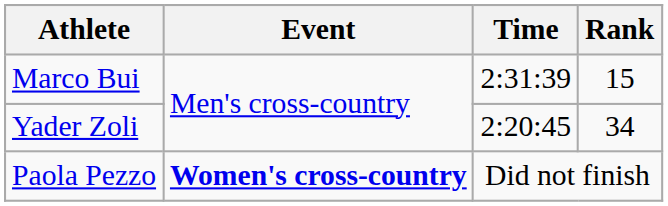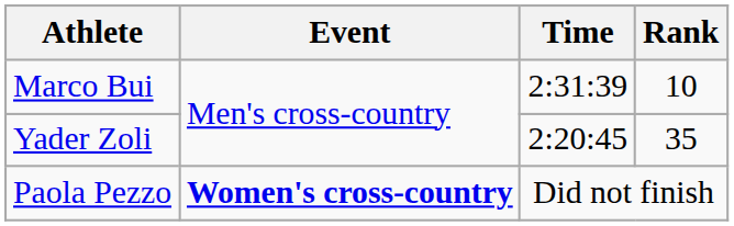Marco Bui | Rank: 15 -> 10
Yader Zoli | Rank: 34 -> 35
